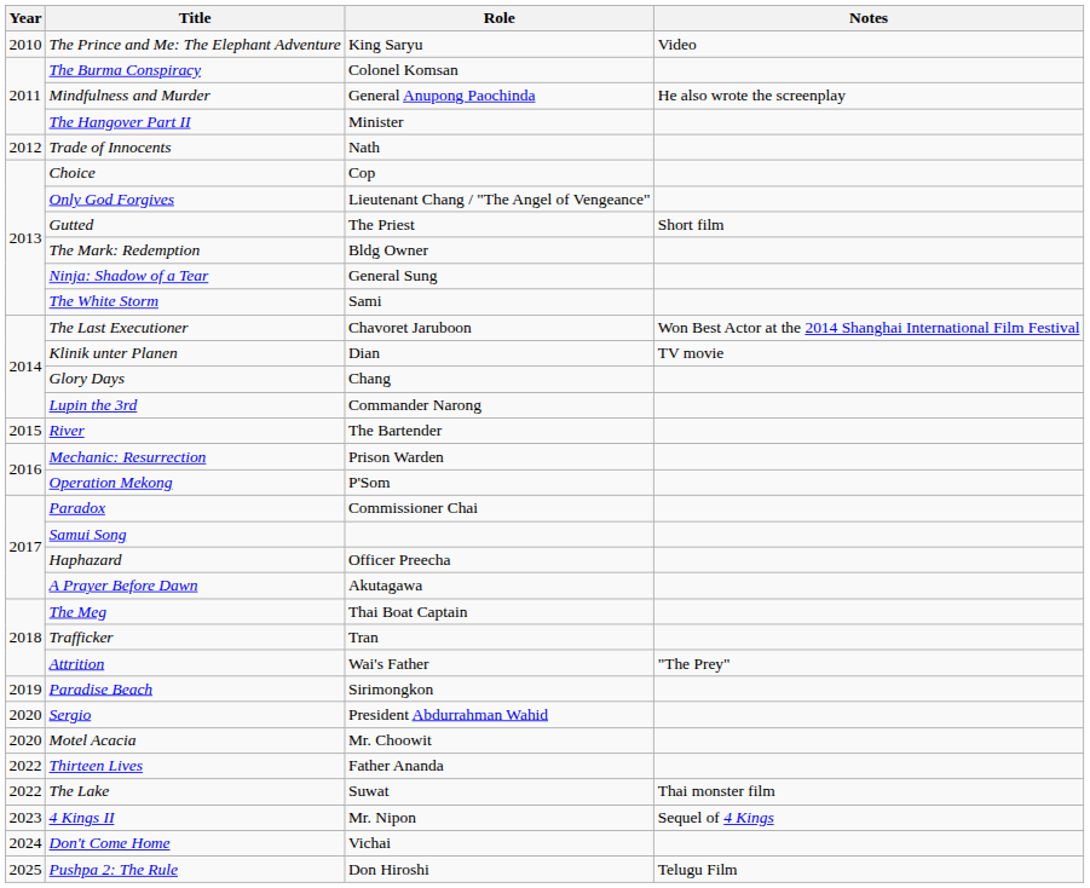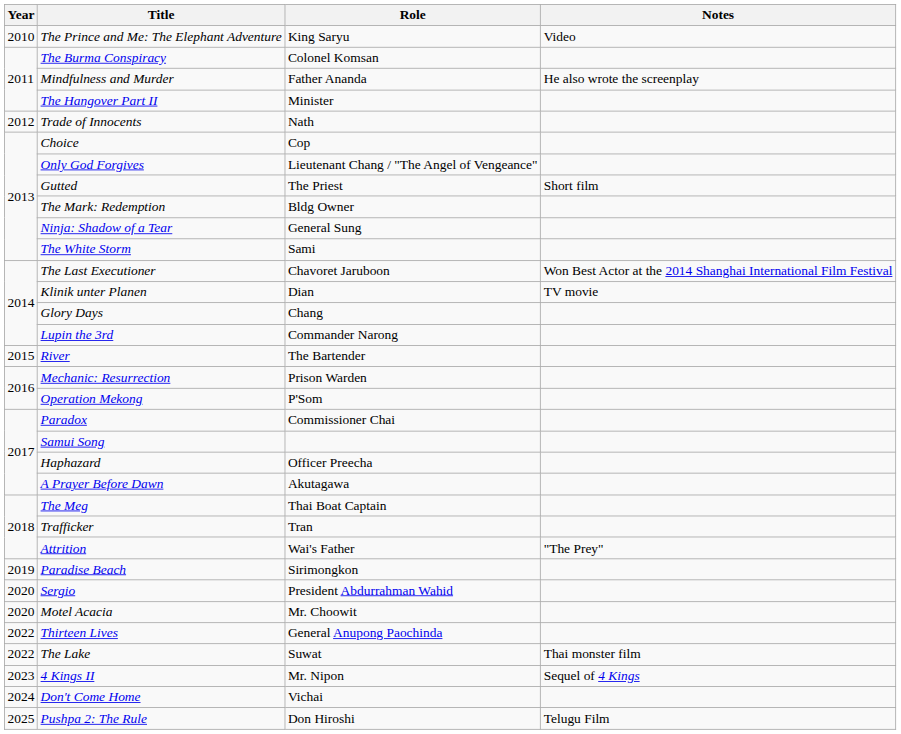Mindfulness and Murder | Role: General Anupong Paochinda -> Father Ananda
Thirteen Lives | Role: Father Ananda -> General Anupong Paochinda
